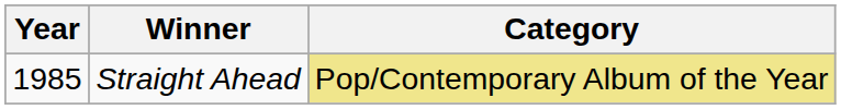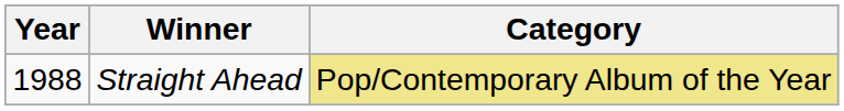Straight Ahead | Year: 1985 -> 1988
